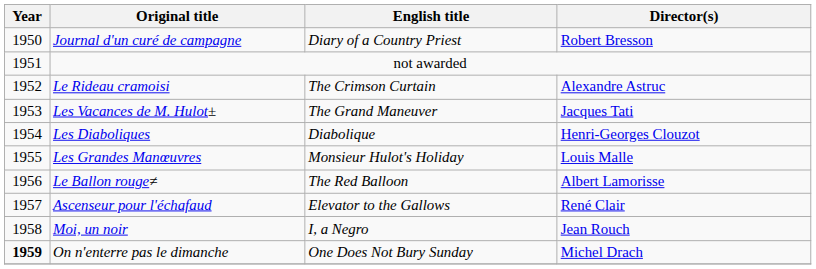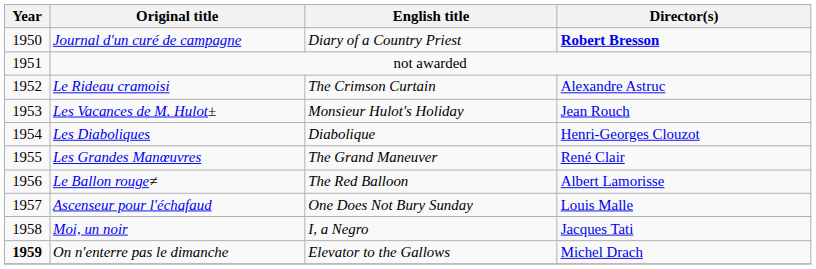Journal d'un curé de campagne | Director(s): normal -> bold
Les Vacances de M. Hulot± | English title: The Grand Maneuver -> Monsieur Hulot's Holiday
Les Vacances de M. Hulot± | Director(s): Jacques Tati -> Jean Rouch
Les Grandes Manœuvres | English title: Monsieur Hulot's Holiday -> The Grand Maneuver
Les Grandes Manœuvres | Director(s): Louis Malle -> René Clair
Ascenseur pour l'échafaud | English title: Elevator to the Gallows -> One Does Not Bury Sunday
Ascenseur pour l'échafaud | Director(s): René Clair -> Louis Malle
Moi, un noir | Director(s): Jean Rouch -> Jacques Tati
On n'enterre pas le dimanche | English title: One Does Not Bury Sunday -> Elevator to the Gallows
